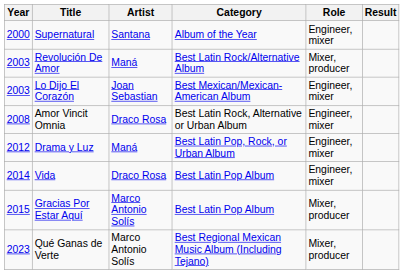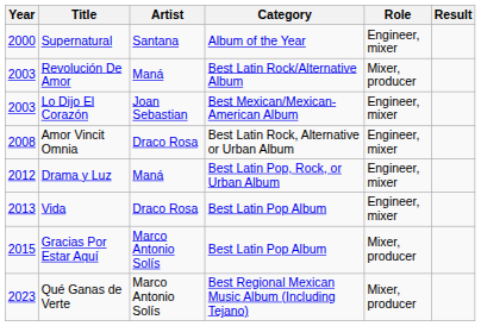Vida | Year: 2014 -> 2013
